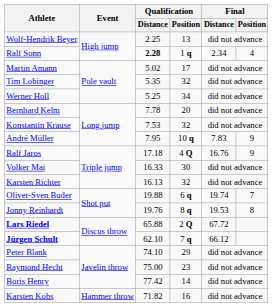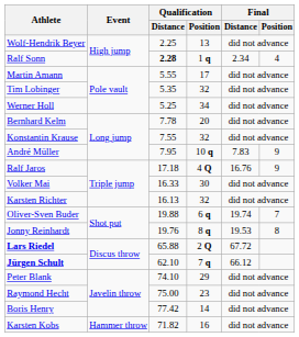Martin Amann | Qualification / Distance: 5.02 -> 5.55
Konstantin Krause | Qualification / Distance: 7.53 -> 7.55
